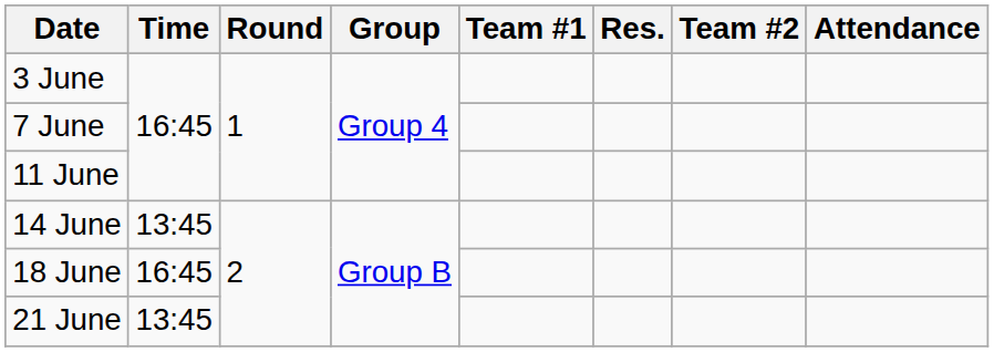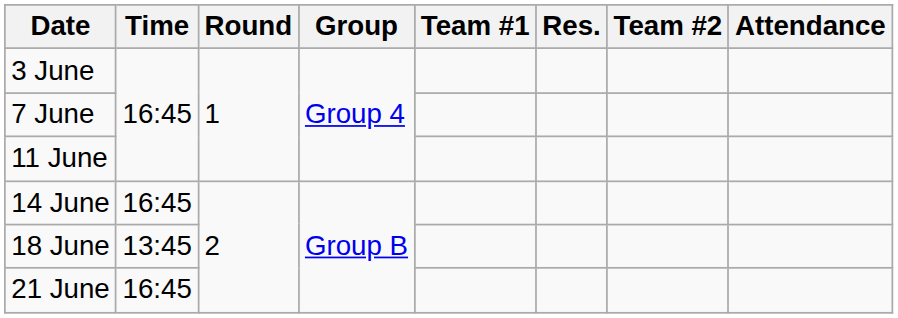14 June | Time: 13:45 -> 16:45
18 June | Time: 16:45 -> 13:45
21 June | Time: 13:45 -> 16:45
